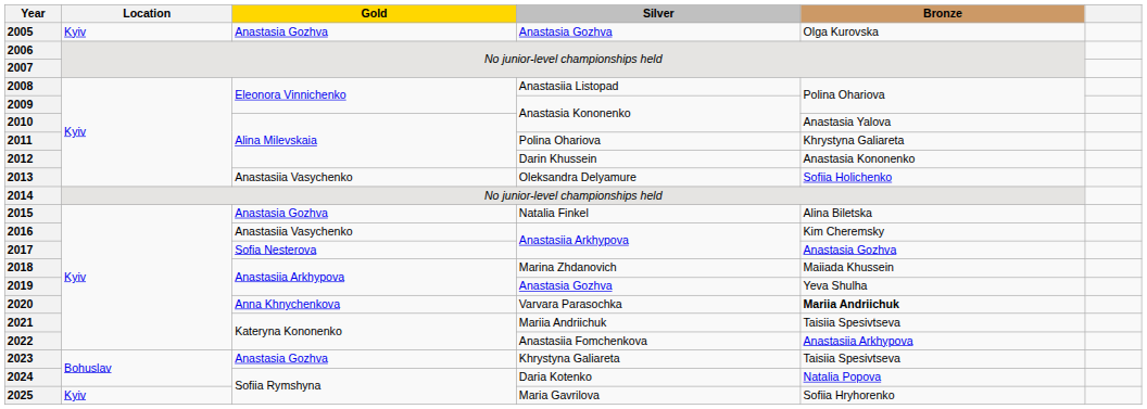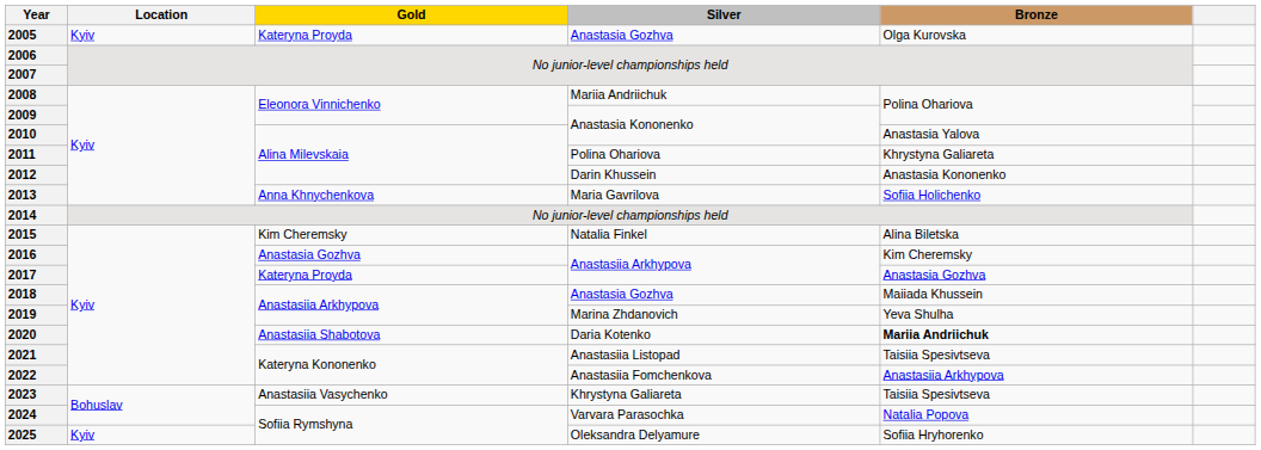2005 | Gold: Anastasia Gozhva -> Kateryna Proyda
2008 | Silver: Anastasiia Listopad -> Mariia Andriichuk
2013 | Gold: Anastasiia Vasychenko -> Anna Khnychenkova
2013 | Silver: Oleksandra Delyamure -> Maria Gavrilova
2015 | Gold: Anastasia Gozhva -> Kim Cheremsky
2016 | Gold: Anastasiia Vasychenko -> Anastasia Gozhva
2017 | Gold: Sofia Nesterova -> Kateryna Proyda
2018 | Silver: Marina Zhdanovich -> Anastasia Gozhva
2019 | Silver: Anastasia Gozhva -> Marina Zhdanovich
2020 | Gold: Anna Khnychenkova -> Anastasiia Shabotova
2020 | Silver: Varvara Parasochka -> Daria Kotenko
2021 | Silver: Mariia Andriichuk -> Anastasiia Listopad
2023 | Gold: Anastasia Gozhva -> Anastasiia Vasychenko
2024 | Silver: Daria Kotenko -> Varvara Parasochka
2025 | Silver: Maria Gavrilova -> Oleksandra Delyamure
